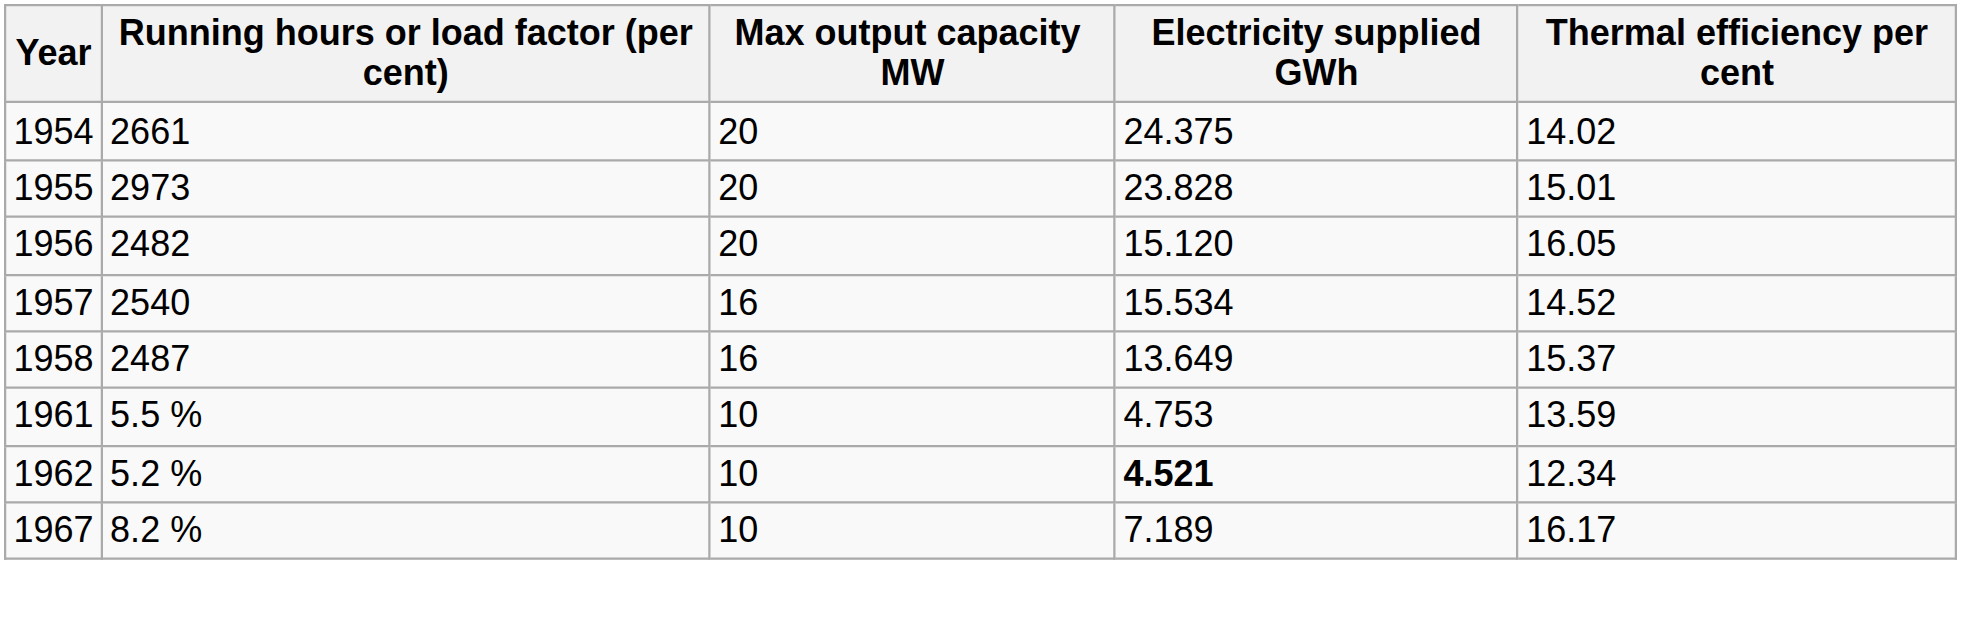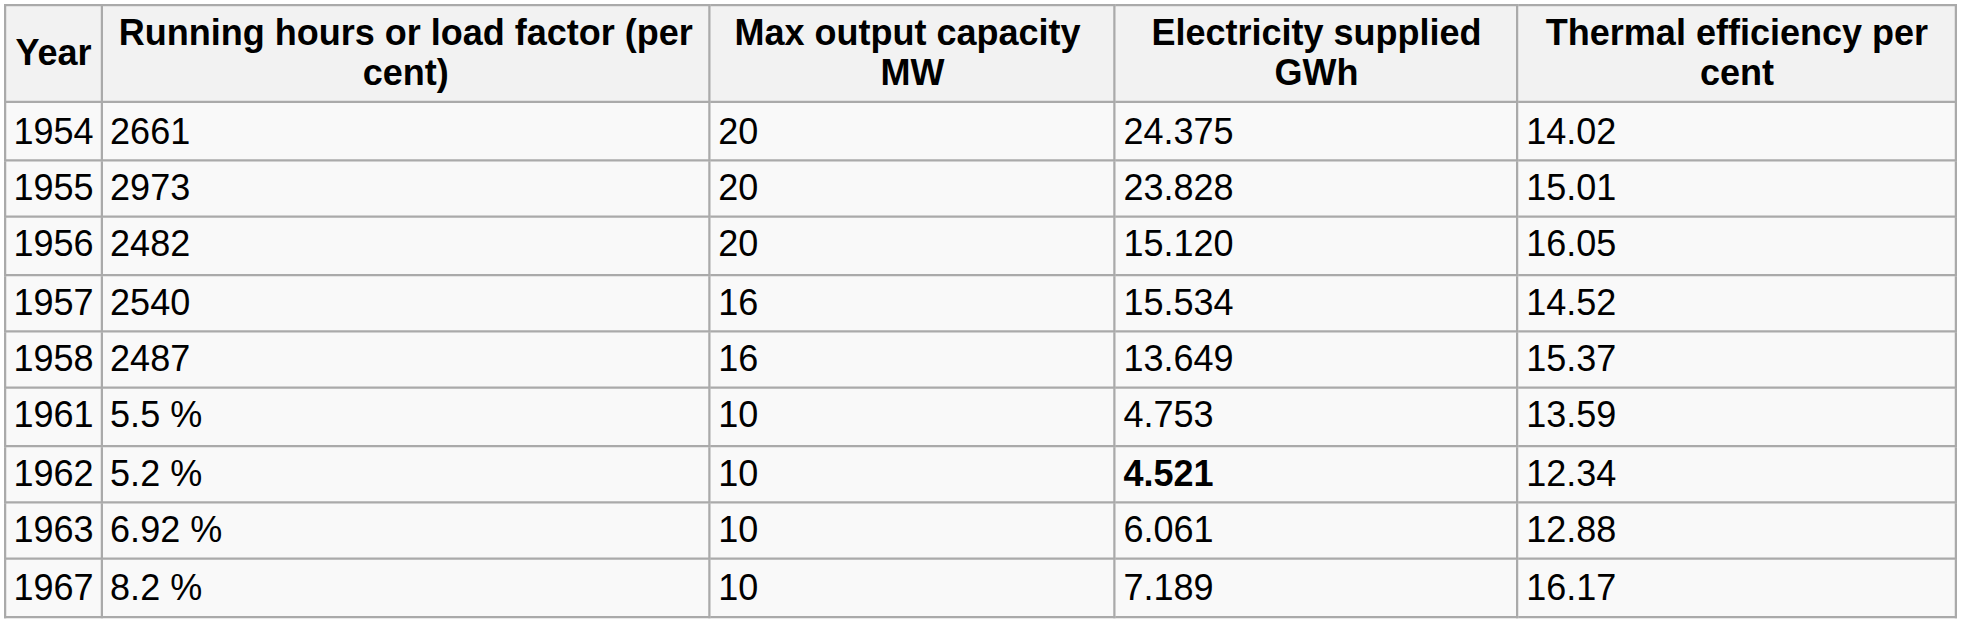+ row: 1963 | 6.92 % | 10 | 6.061 | 12.88
